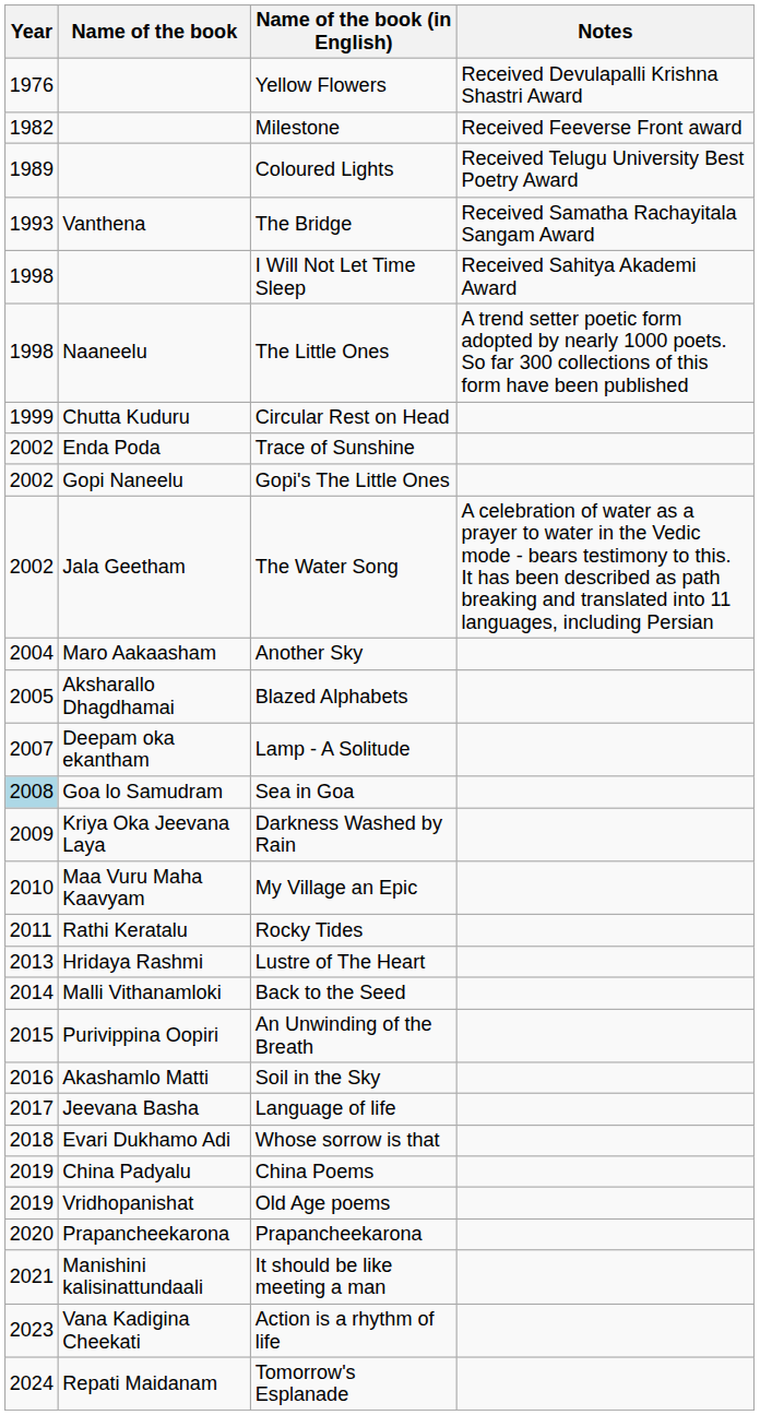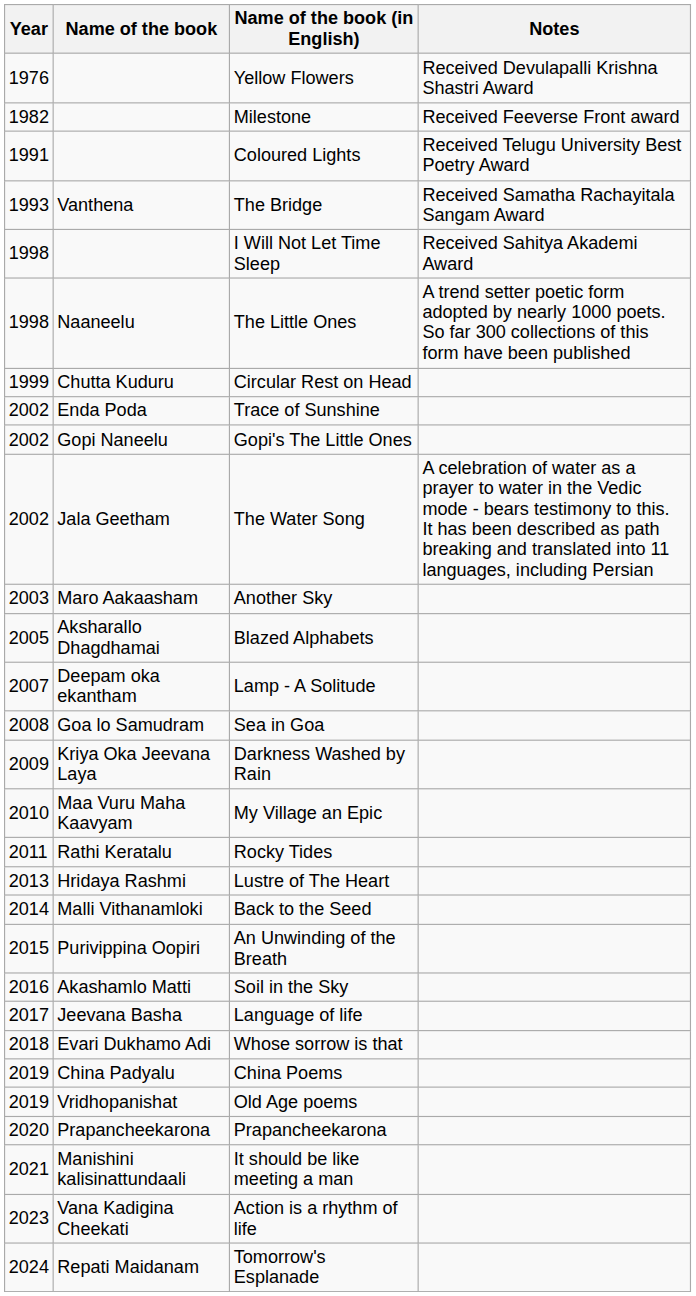Coloured Lights | Year: 1989 -> 1991
Another Sky | Year: 2004 -> 2003
Sea in Goa | Year: lightblue background -> no background
